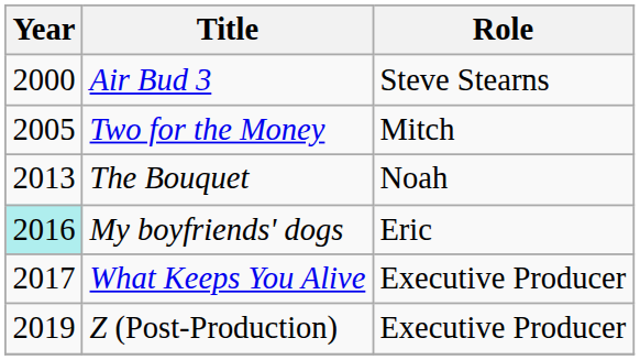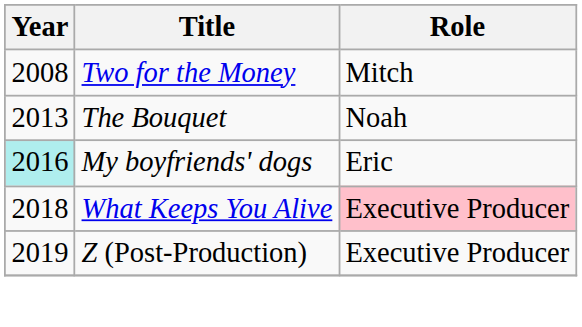- row: 2000 | Air Bud 3 | Steve Stearns
Two for the Money | Year: 2005 -> 2008
What Keeps You Alive | Year: 2017 -> 2018
What Keeps You Alive | Role: no background -> pink background
